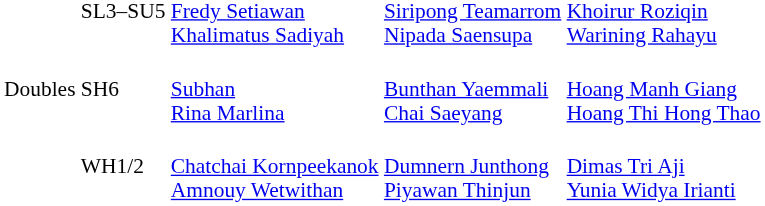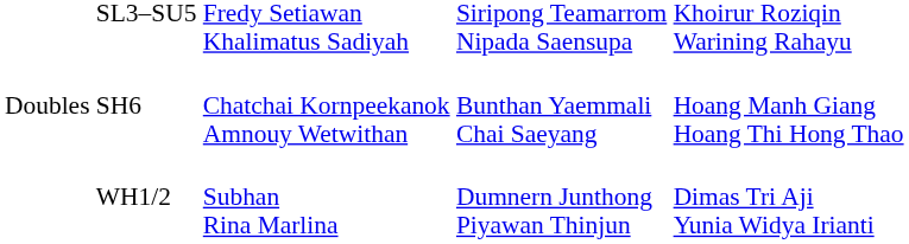SH6 | column 3: Subhan Rina Marlina -> Chatchai Kornpeekanok Amnouy Wetwithan
WH1/2 | column 3: Chatchai Kornpeekanok Amnouy Wetwithan -> Subhan Rina Marlina
